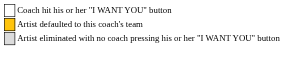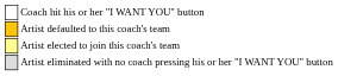+ row: Artist elected to join this coach's team
